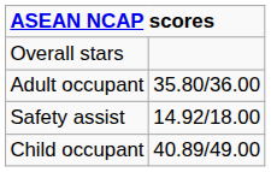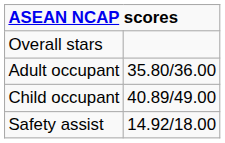rows swapped: Child occupant <-> Safety assist
